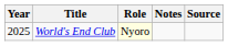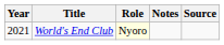World's End Club | Year: 2025 -> 2021
